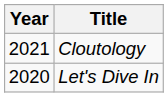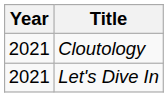Let's Dive In | Year: 2020 -> 2021
